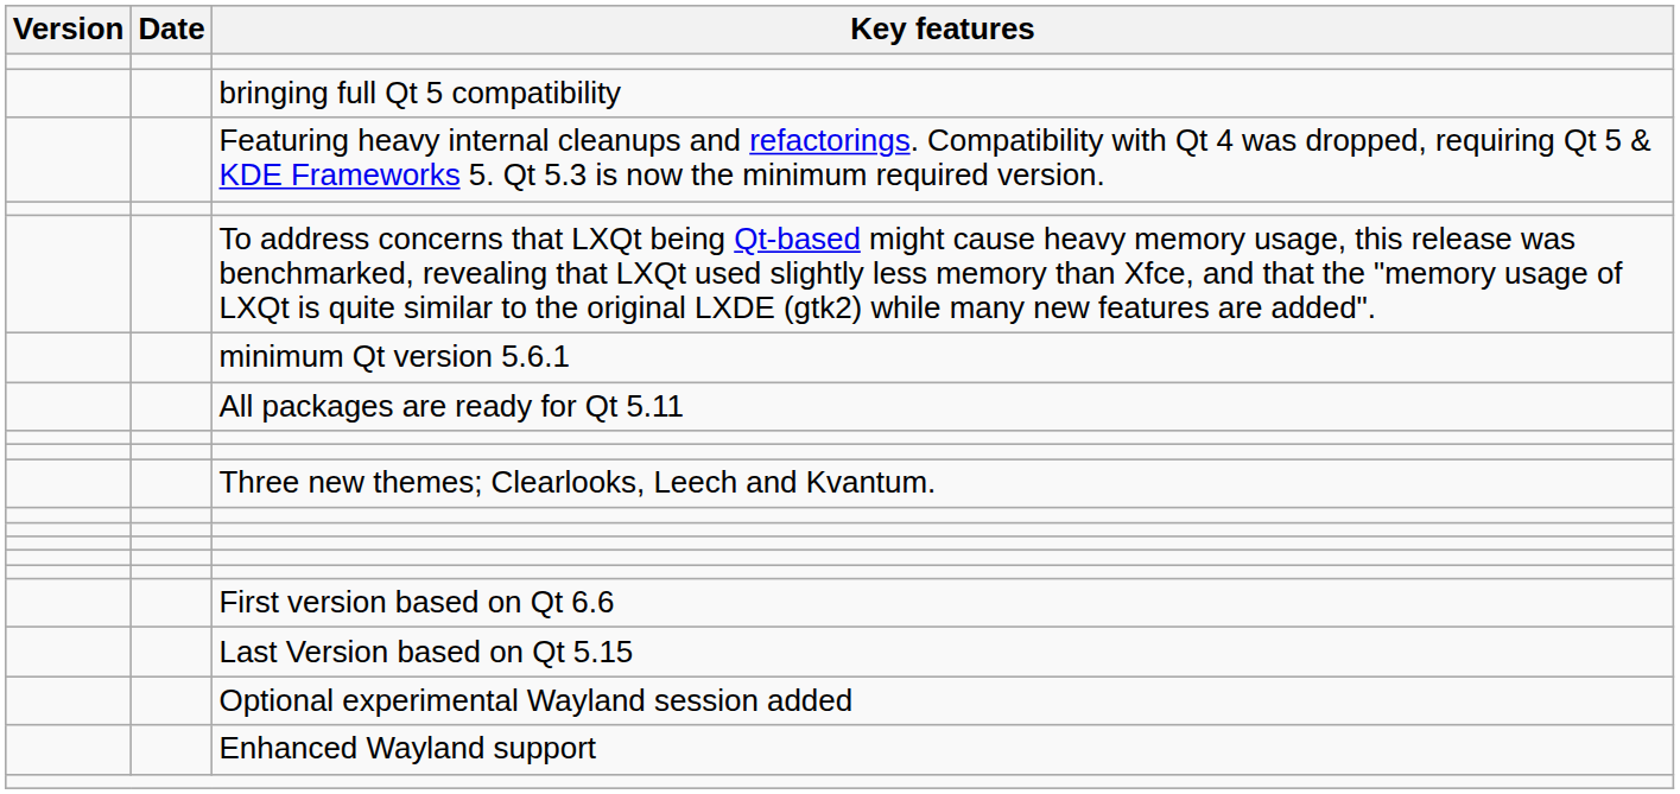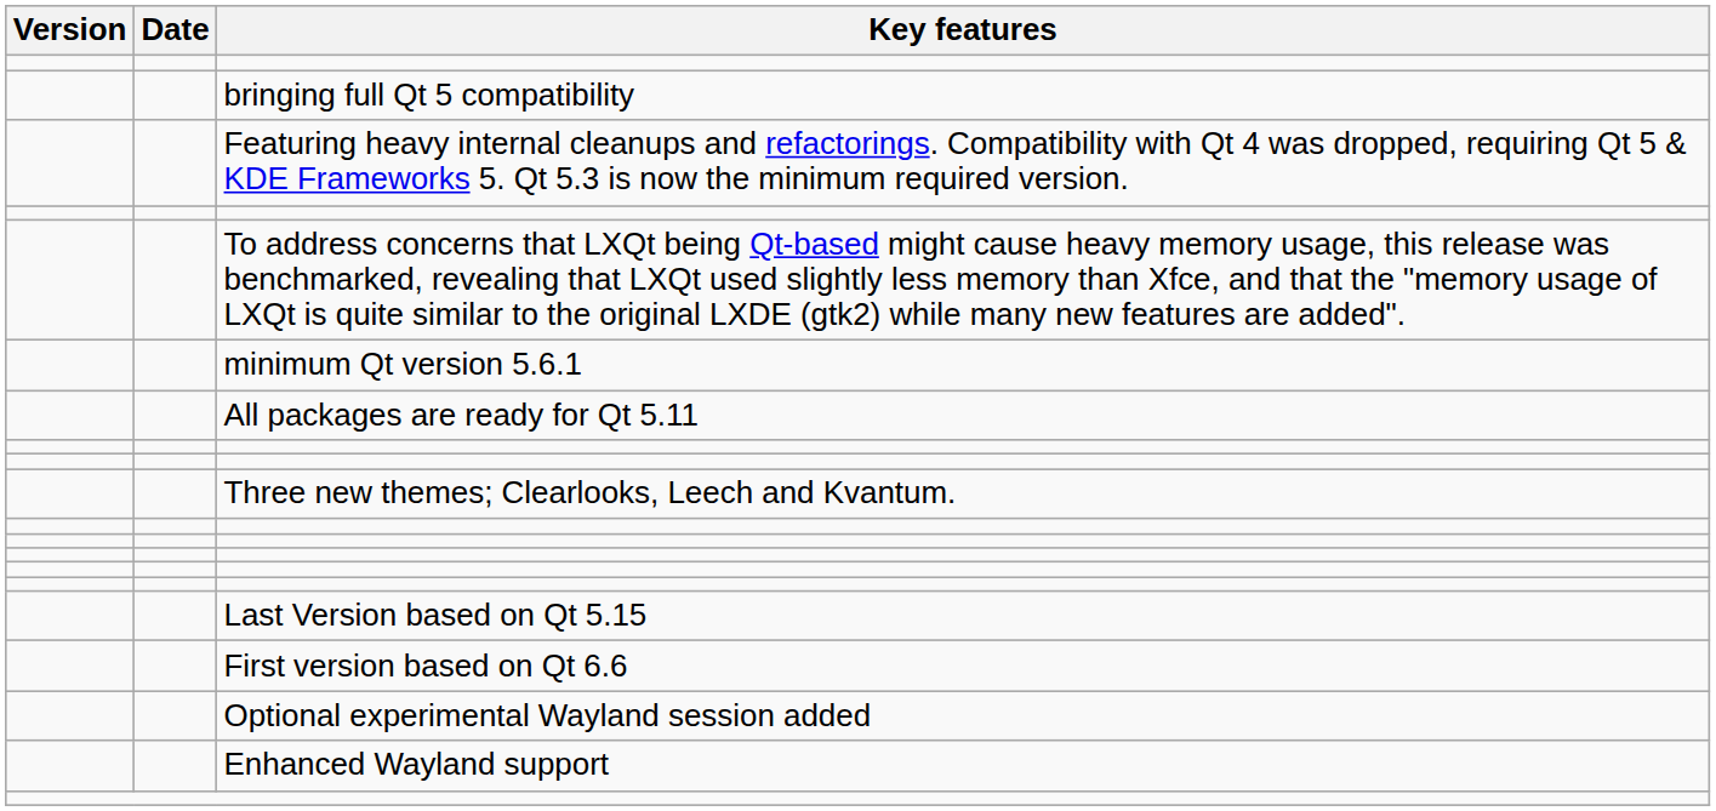rows swapped: Last Version based on Qt 5.15 <-> First version based on Qt 6.6
